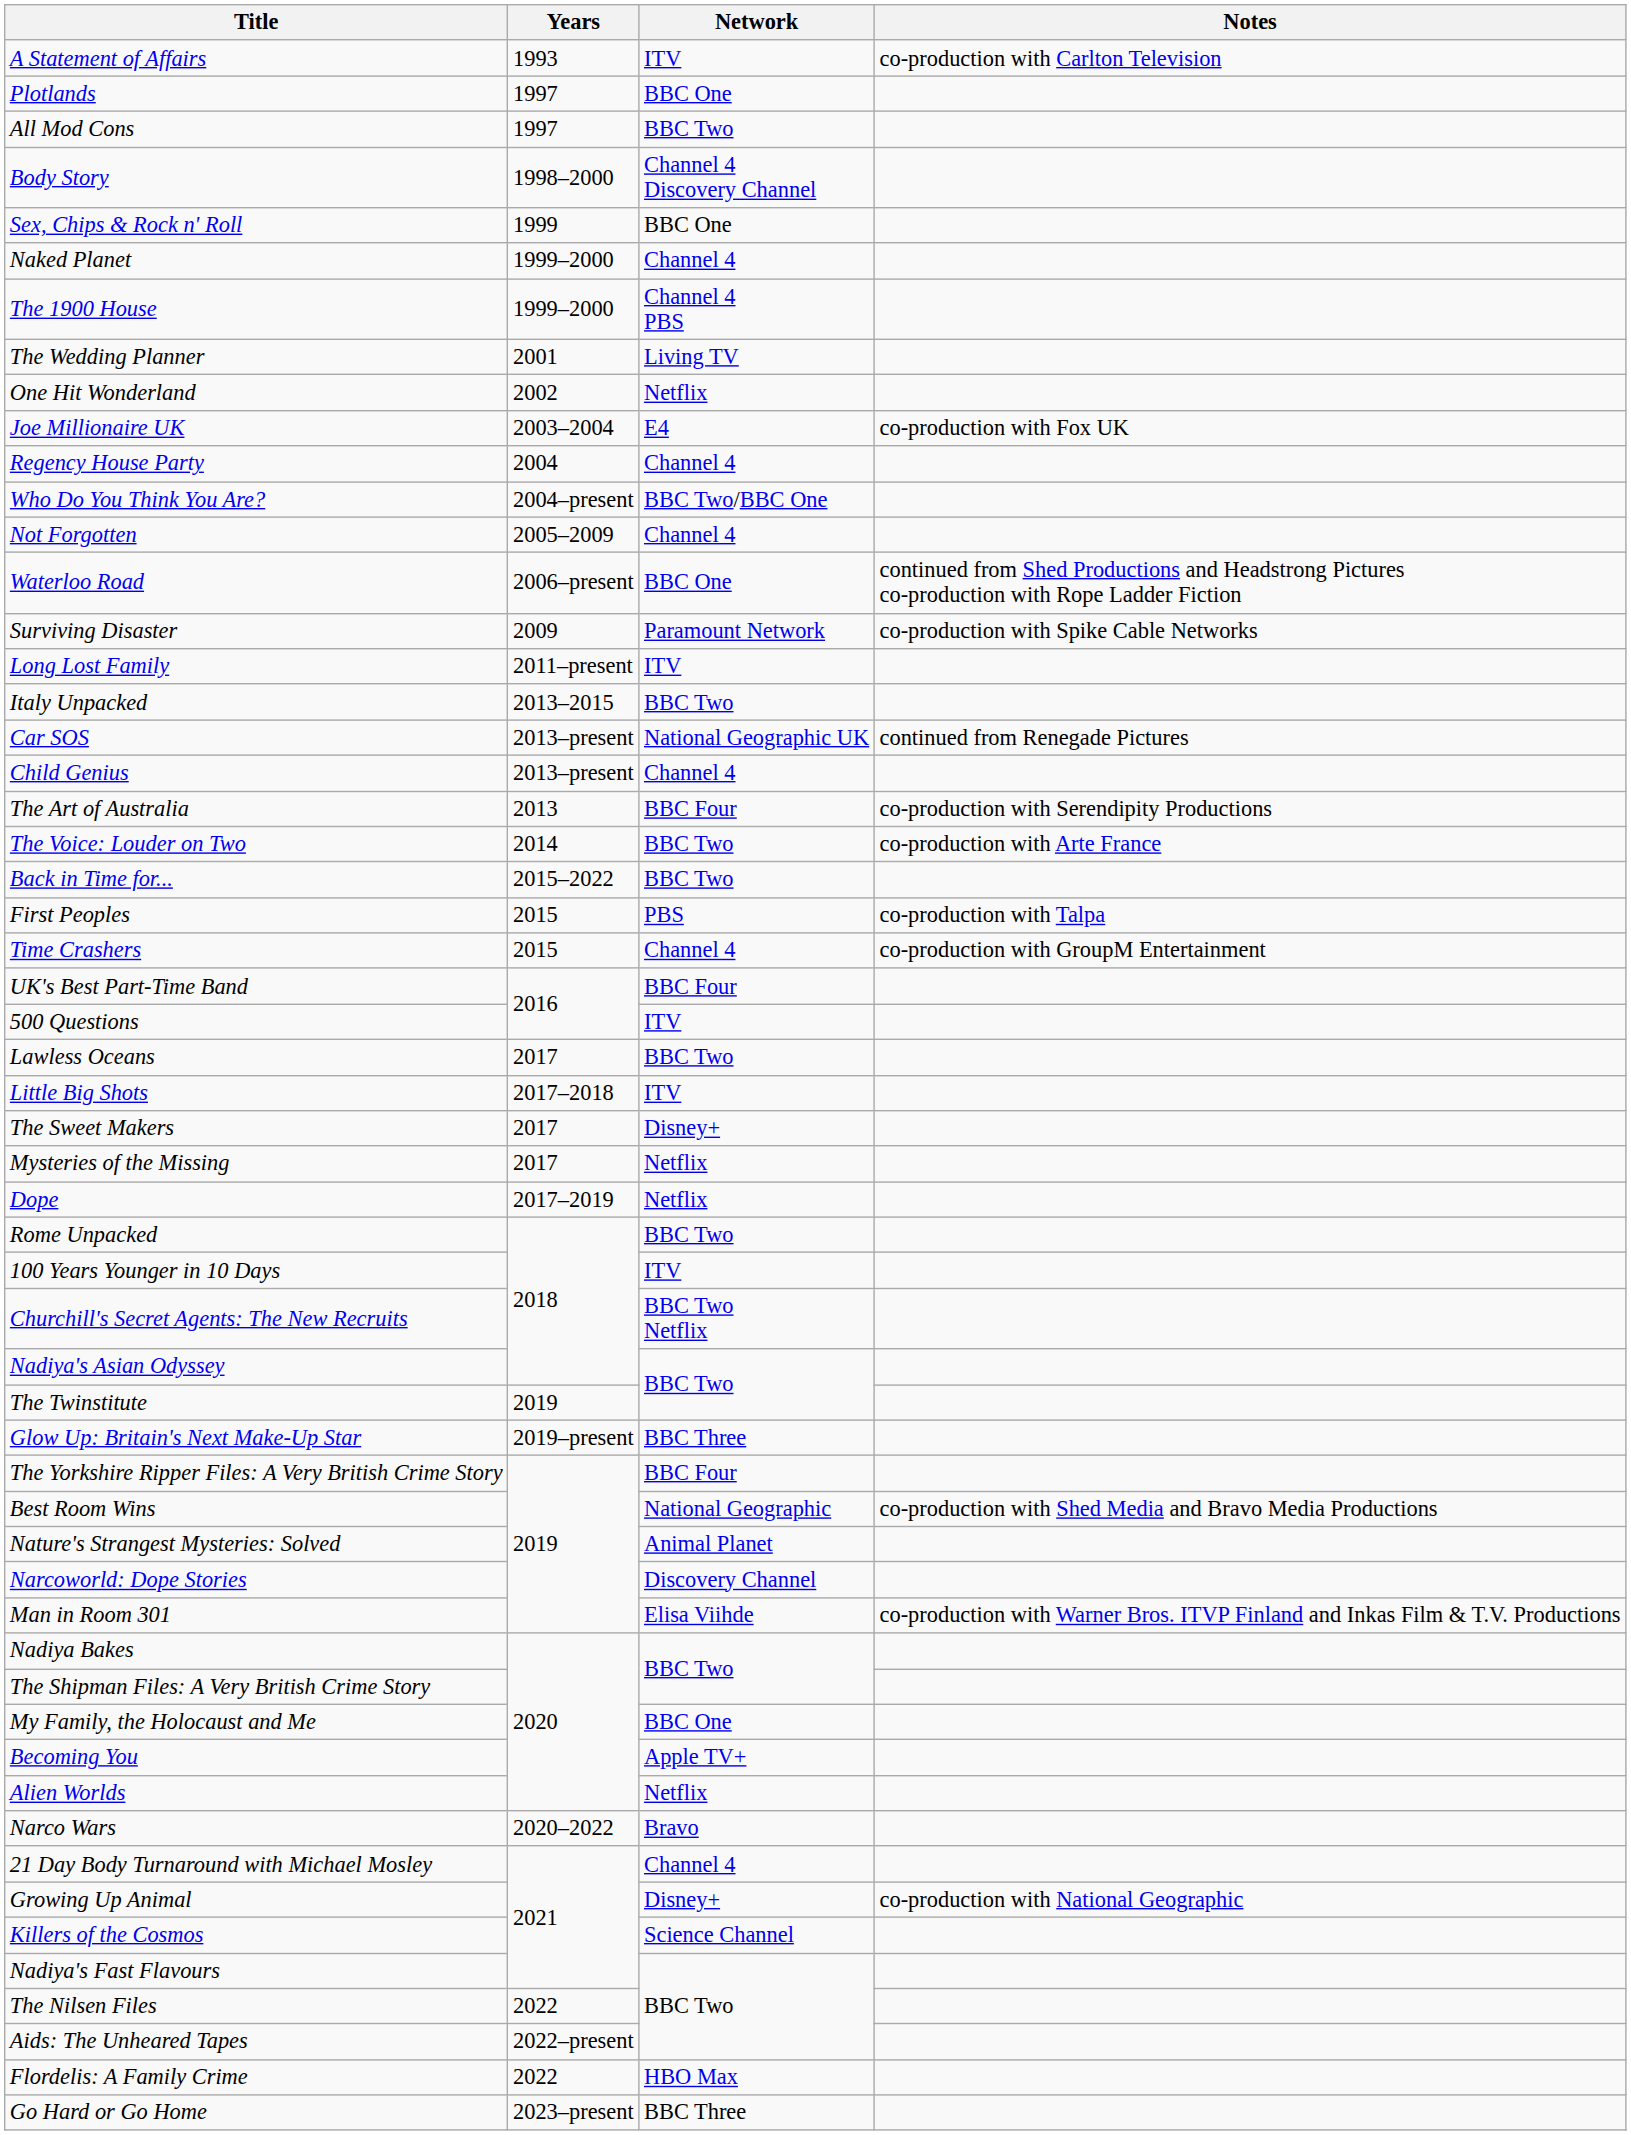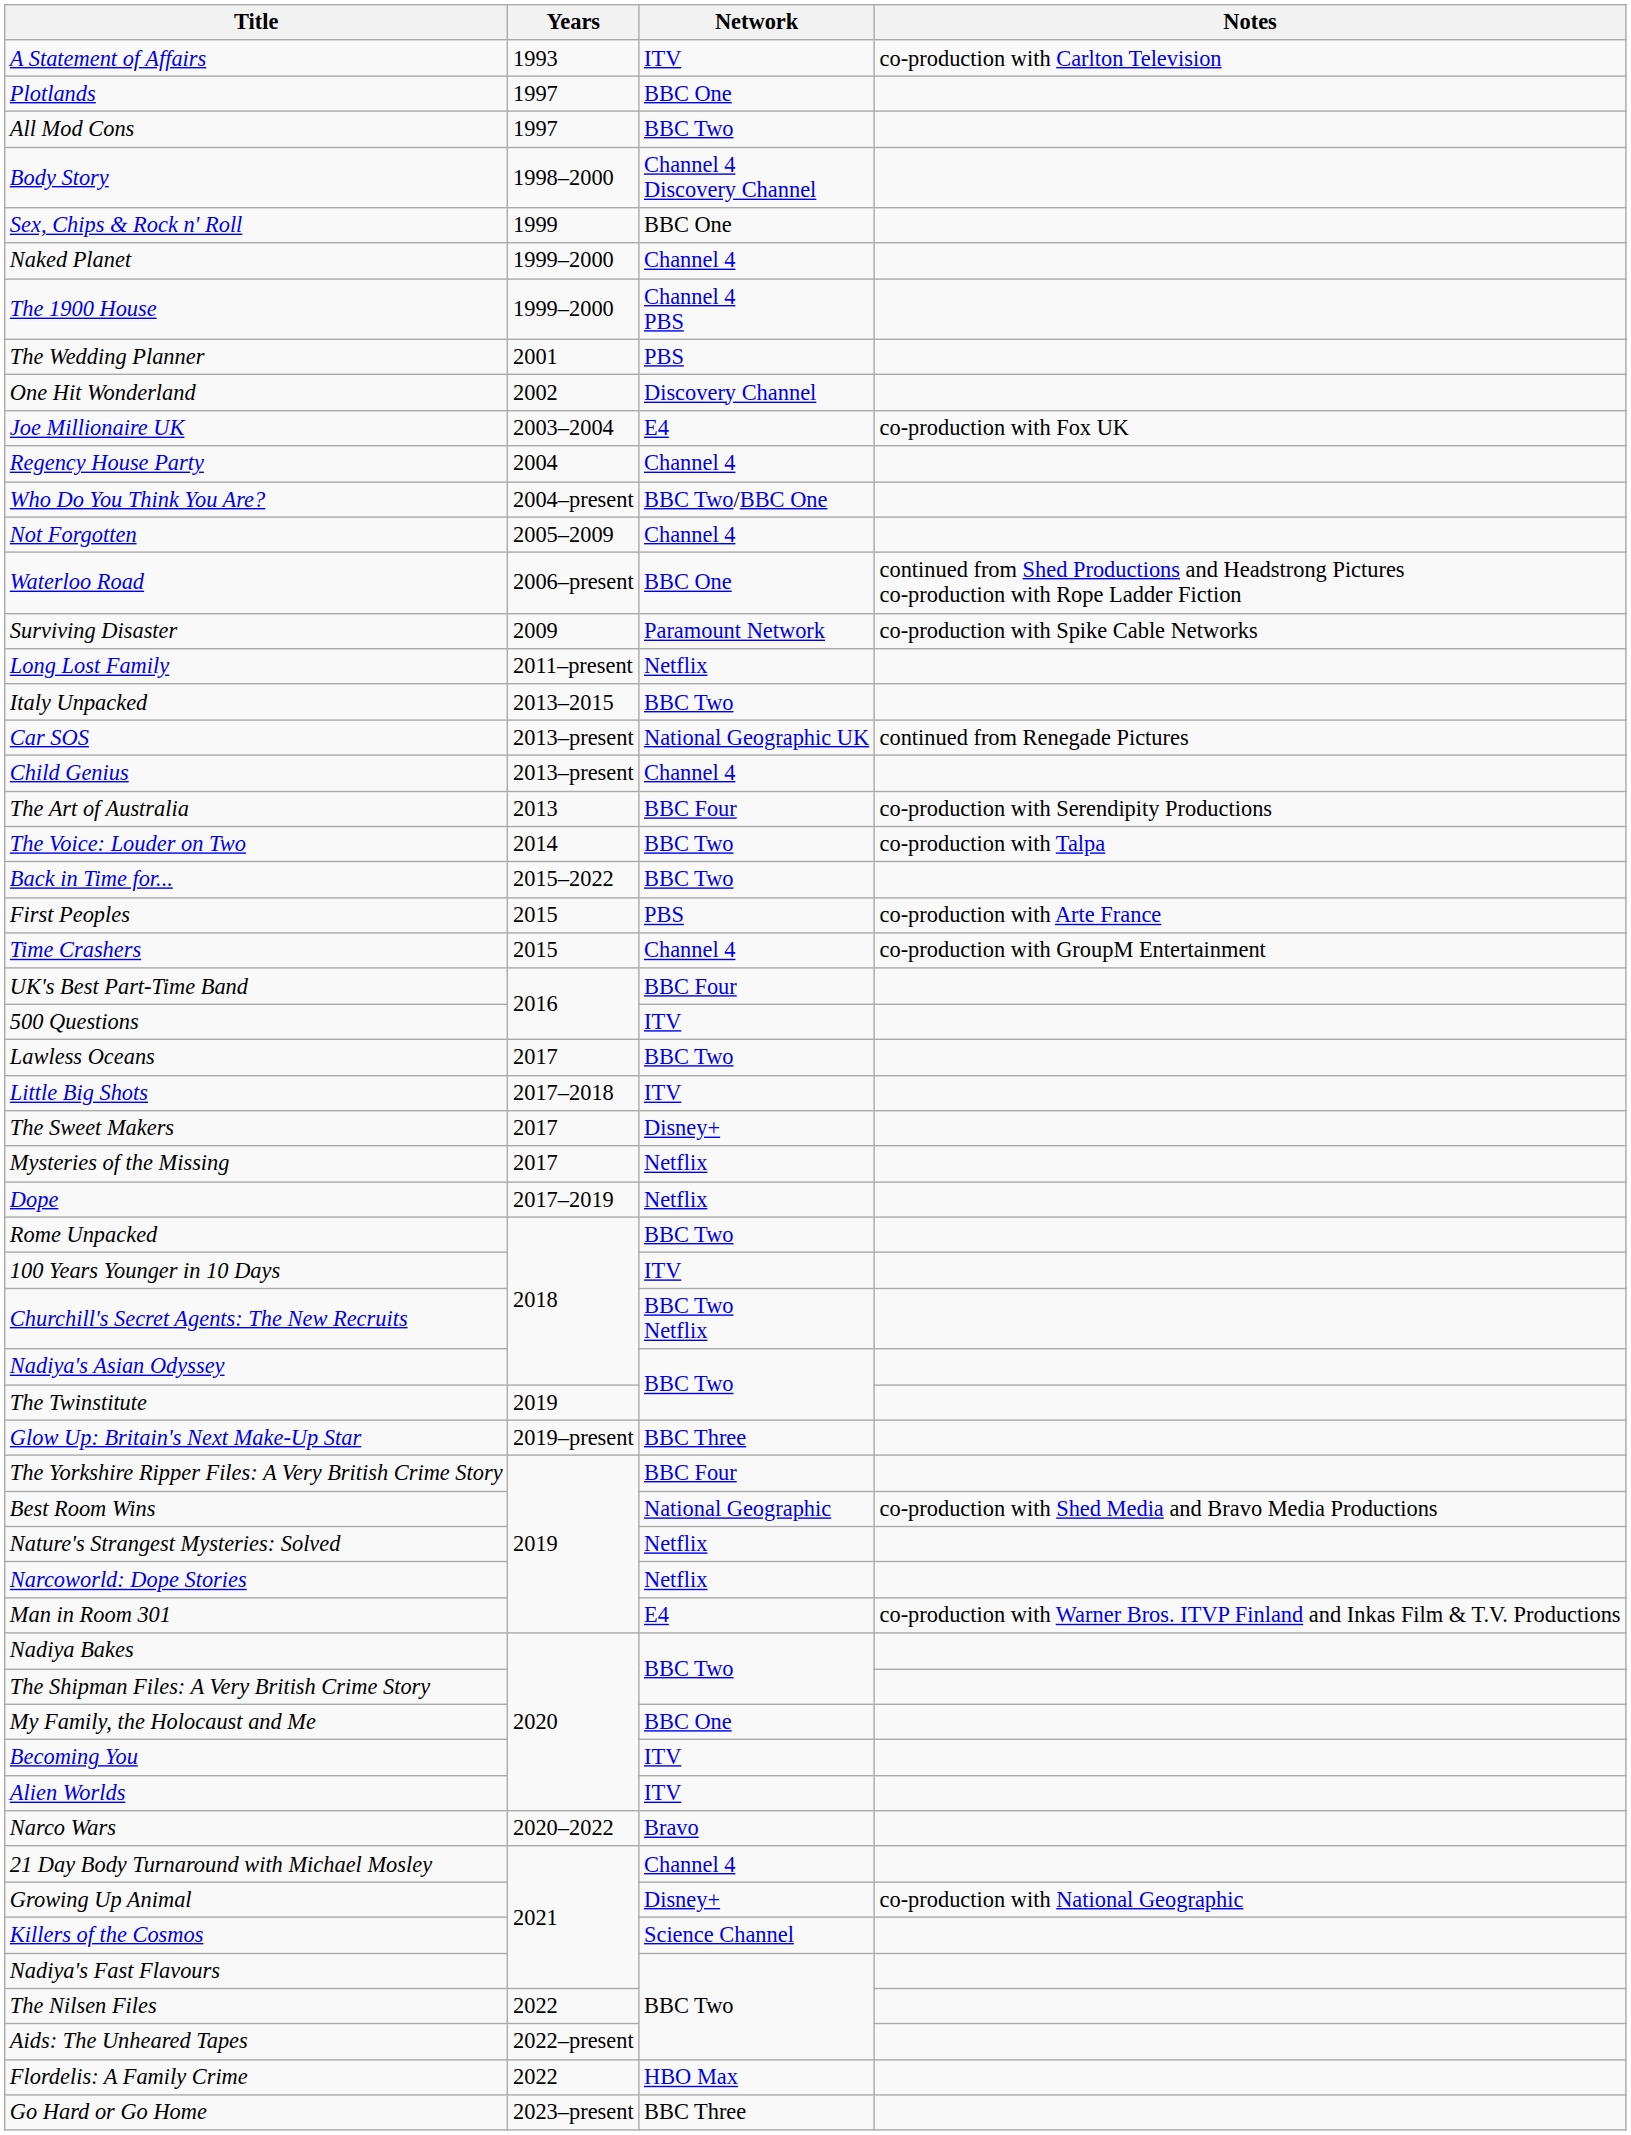The Wedding Planner | Network: Living TV -> PBS
One Hit Wonderland | Network: Netflix -> Discovery Channel
Long Lost Family | Network: ITV -> Netflix
The Voice: Louder on Two | Notes: co-production with Arte France -> co-production with Talpa
First Peoples | Notes: co-production with Talpa -> co-production with Arte France
Nature's Strangest Mysteries: Solved | Network: Animal Planet -> Netflix
Narcoworld: Dope Stories | Network: Discovery Channel -> Netflix
Man in Room 301 | Network: Elisa Viihde -> E4
Becoming You | Network: Apple TV+ -> ITV
Alien Worlds | Network: Netflix -> ITV
